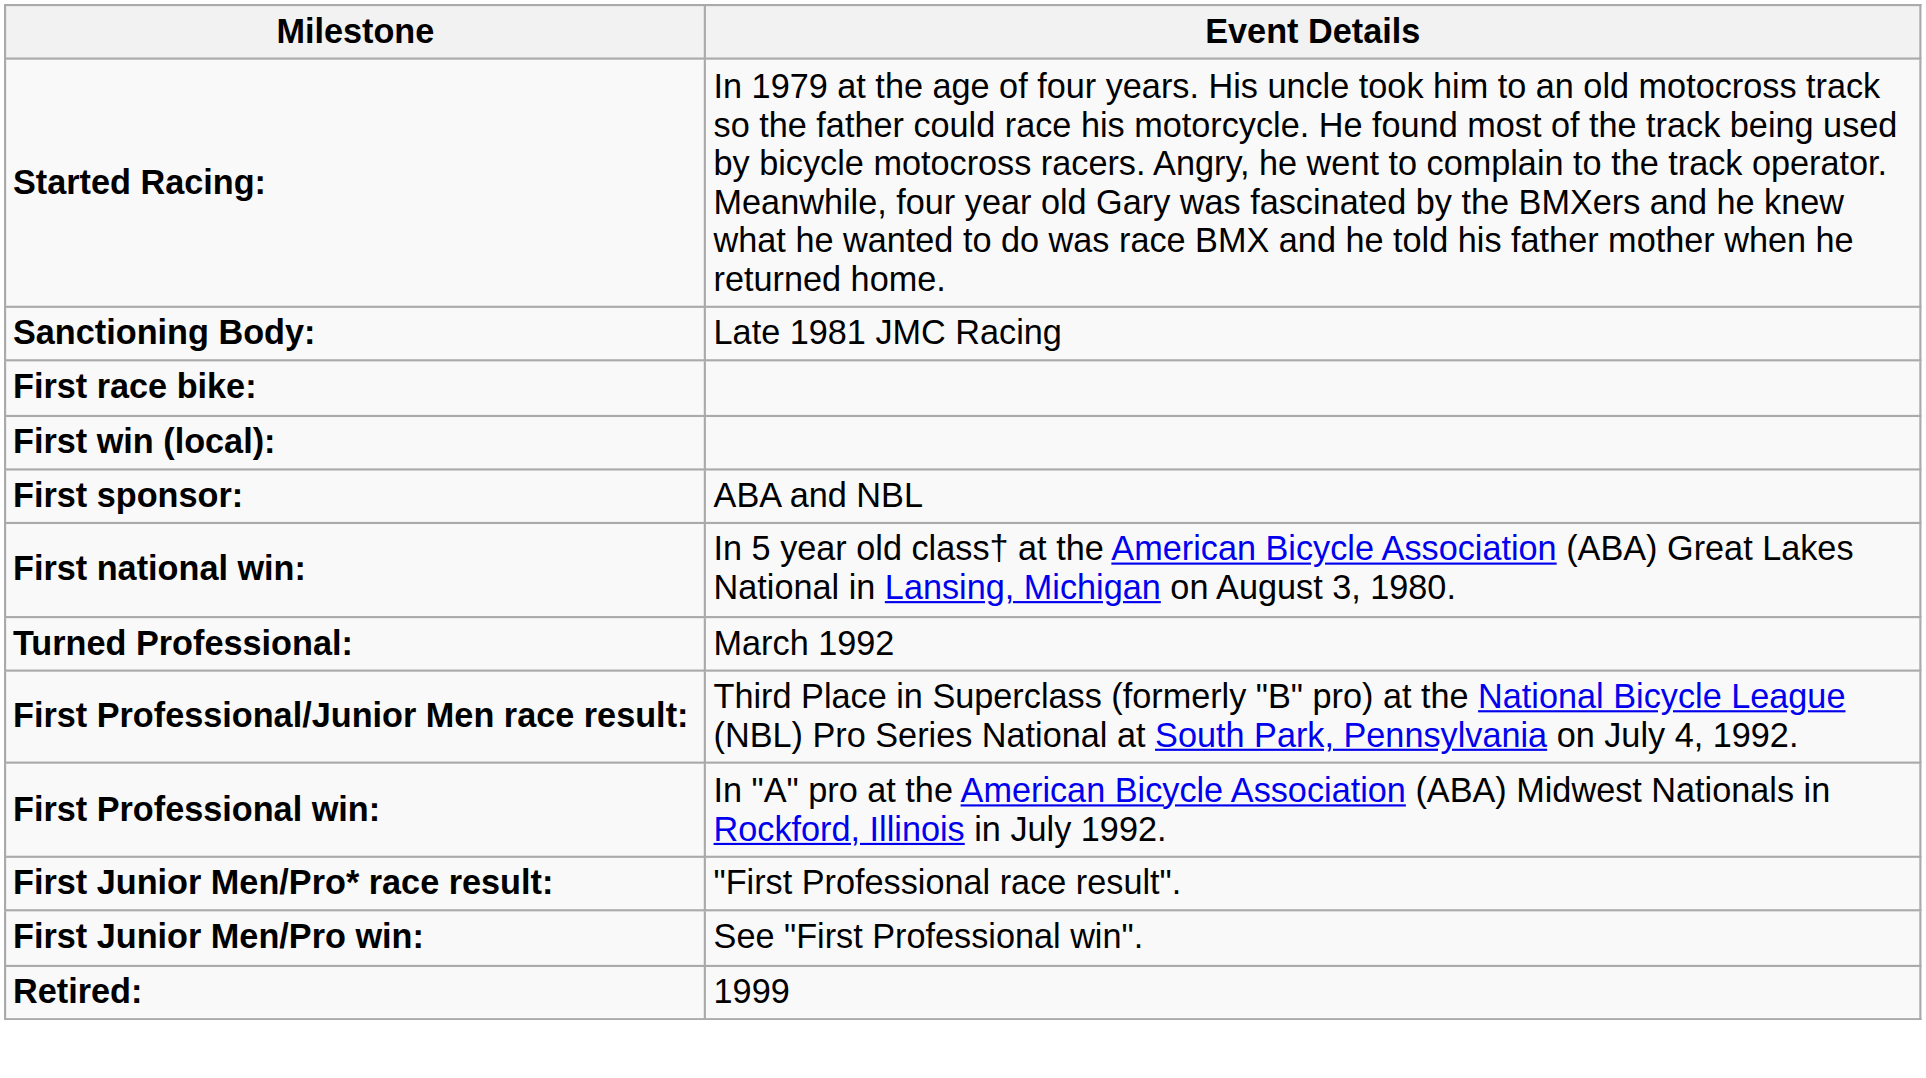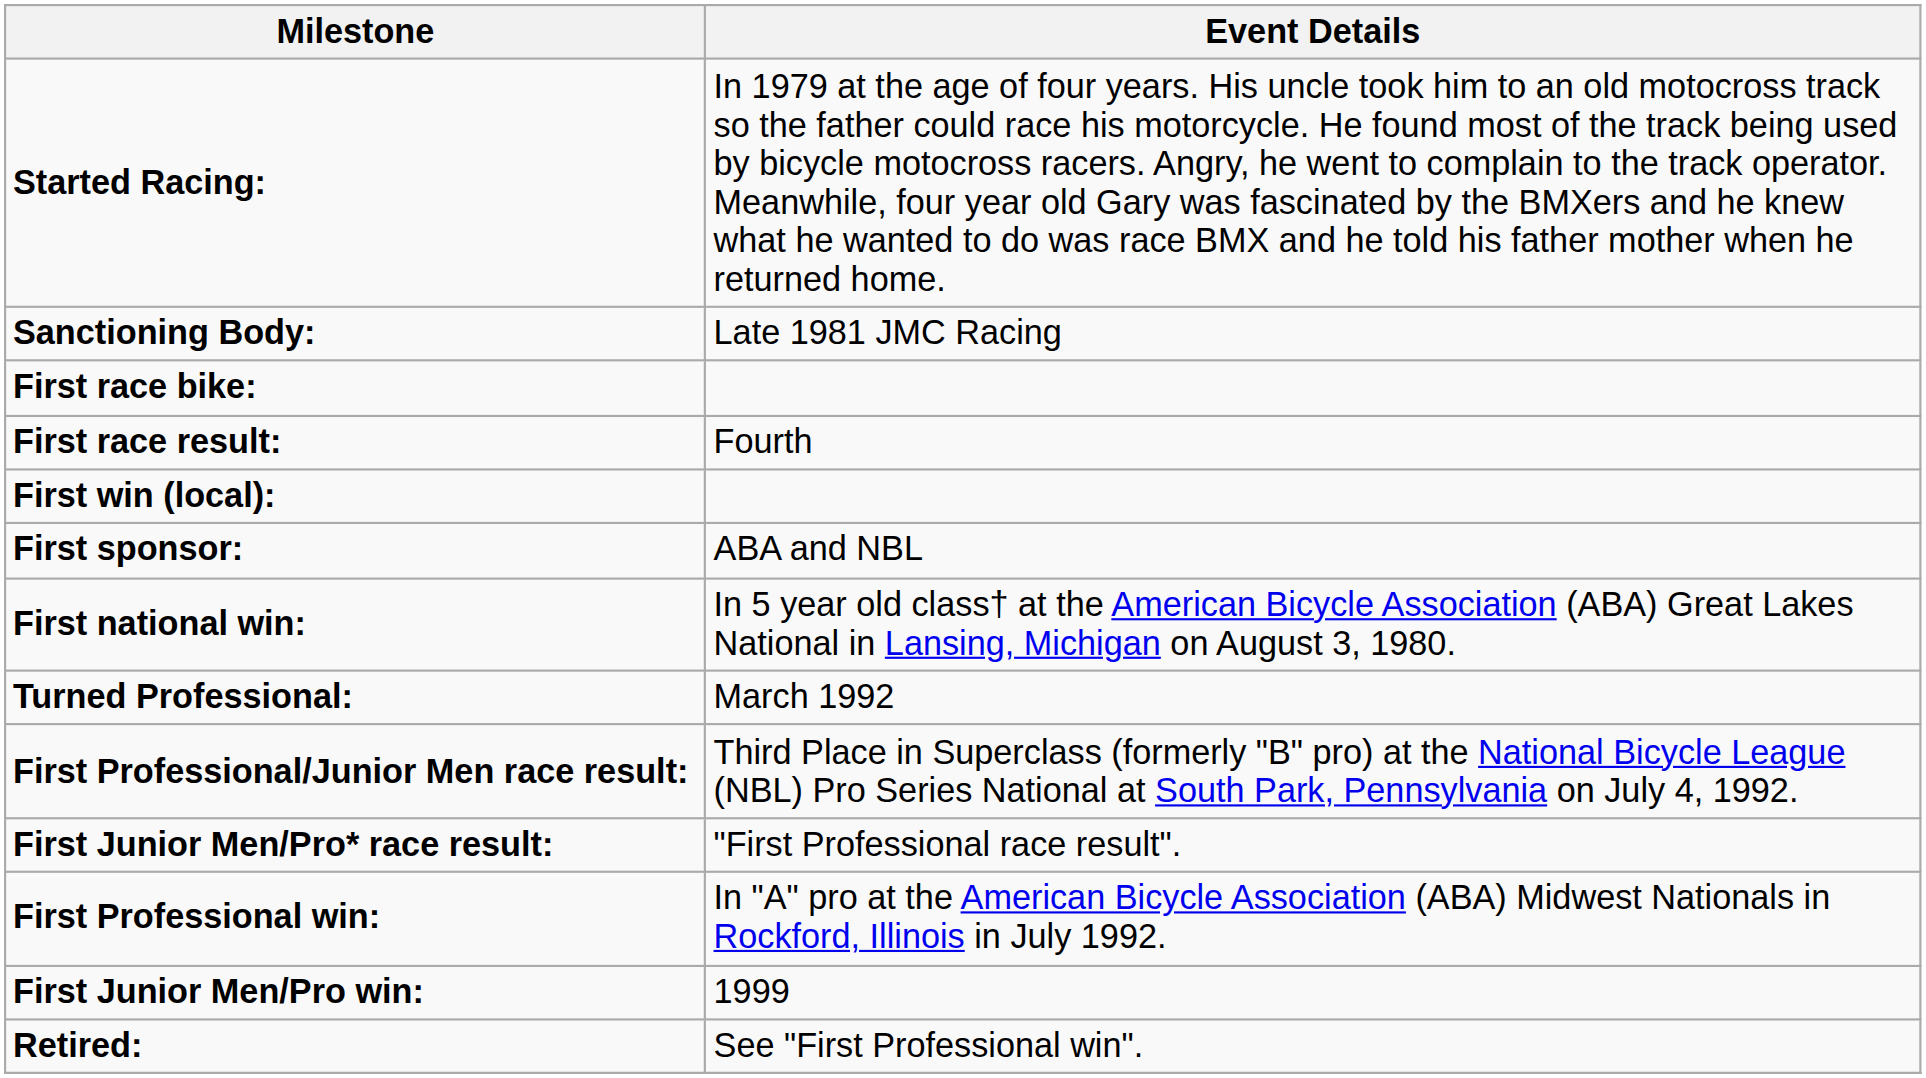+ row: First race result: | Fourth
rows swapped: First Professional win: <-> First Junior Men/Pro* race result:
First Junior Men/Pro win: | Event Details: See "First Professional win". -> 1999
Retired: | Event Details: 1999 -> See "First Professional win".
